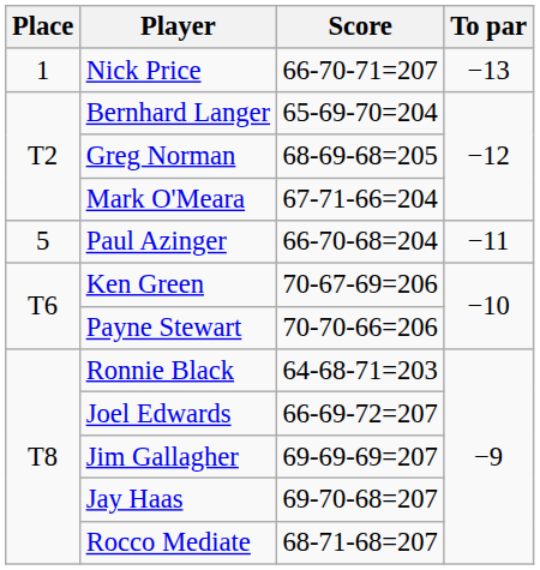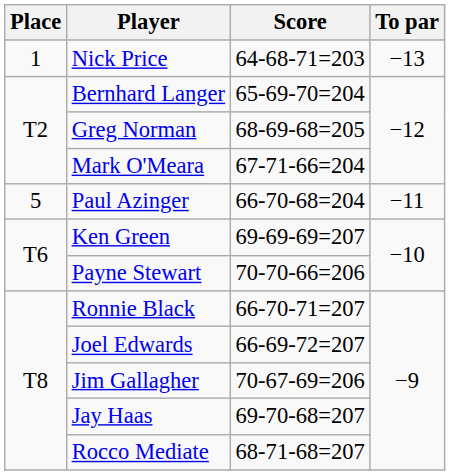Nick Price | Score: 66-70-71=207 -> 64-68-71=203
Ken Green | Score: 70-67-69=206 -> 69-69-69=207
Ronnie Black | Score: 64-68-71=203 -> 66-70-71=207
Jim Gallagher | Score: 69-69-69=207 -> 70-67-69=206
